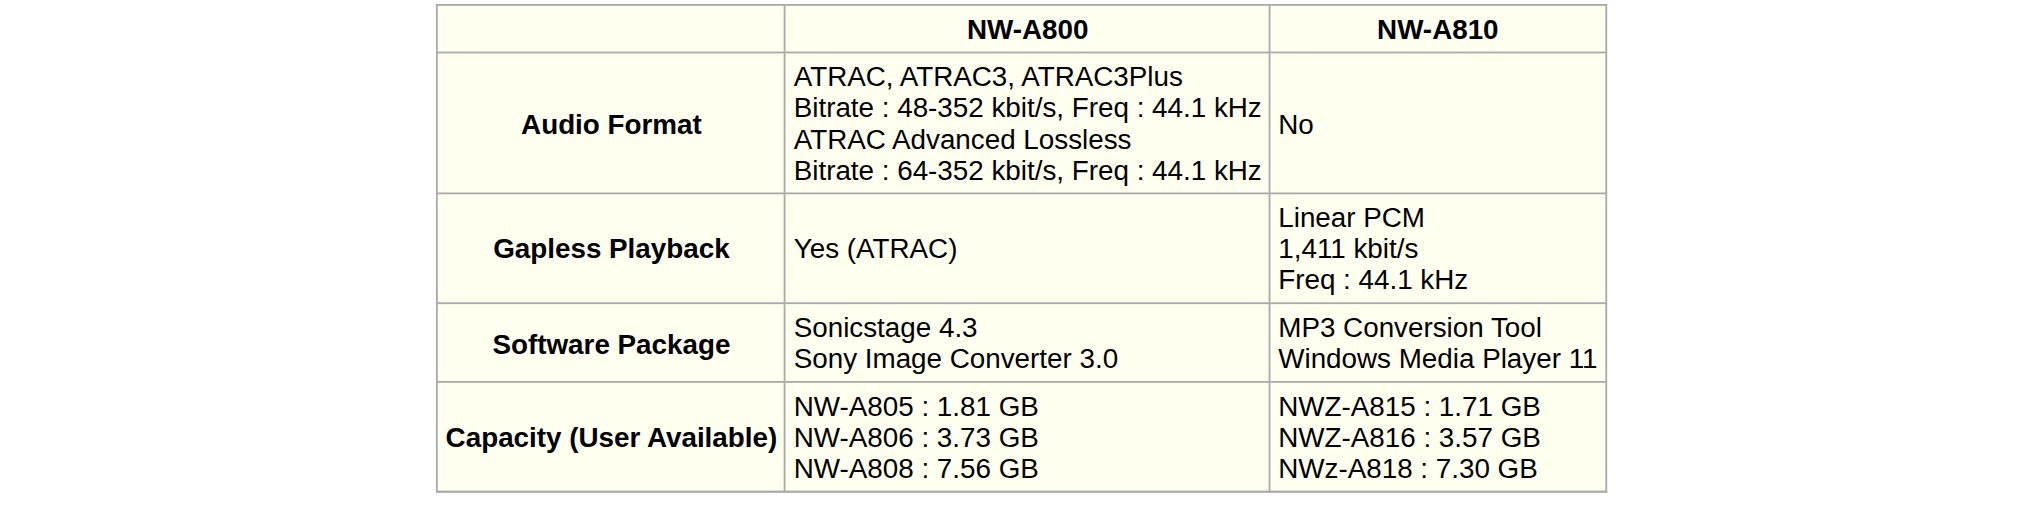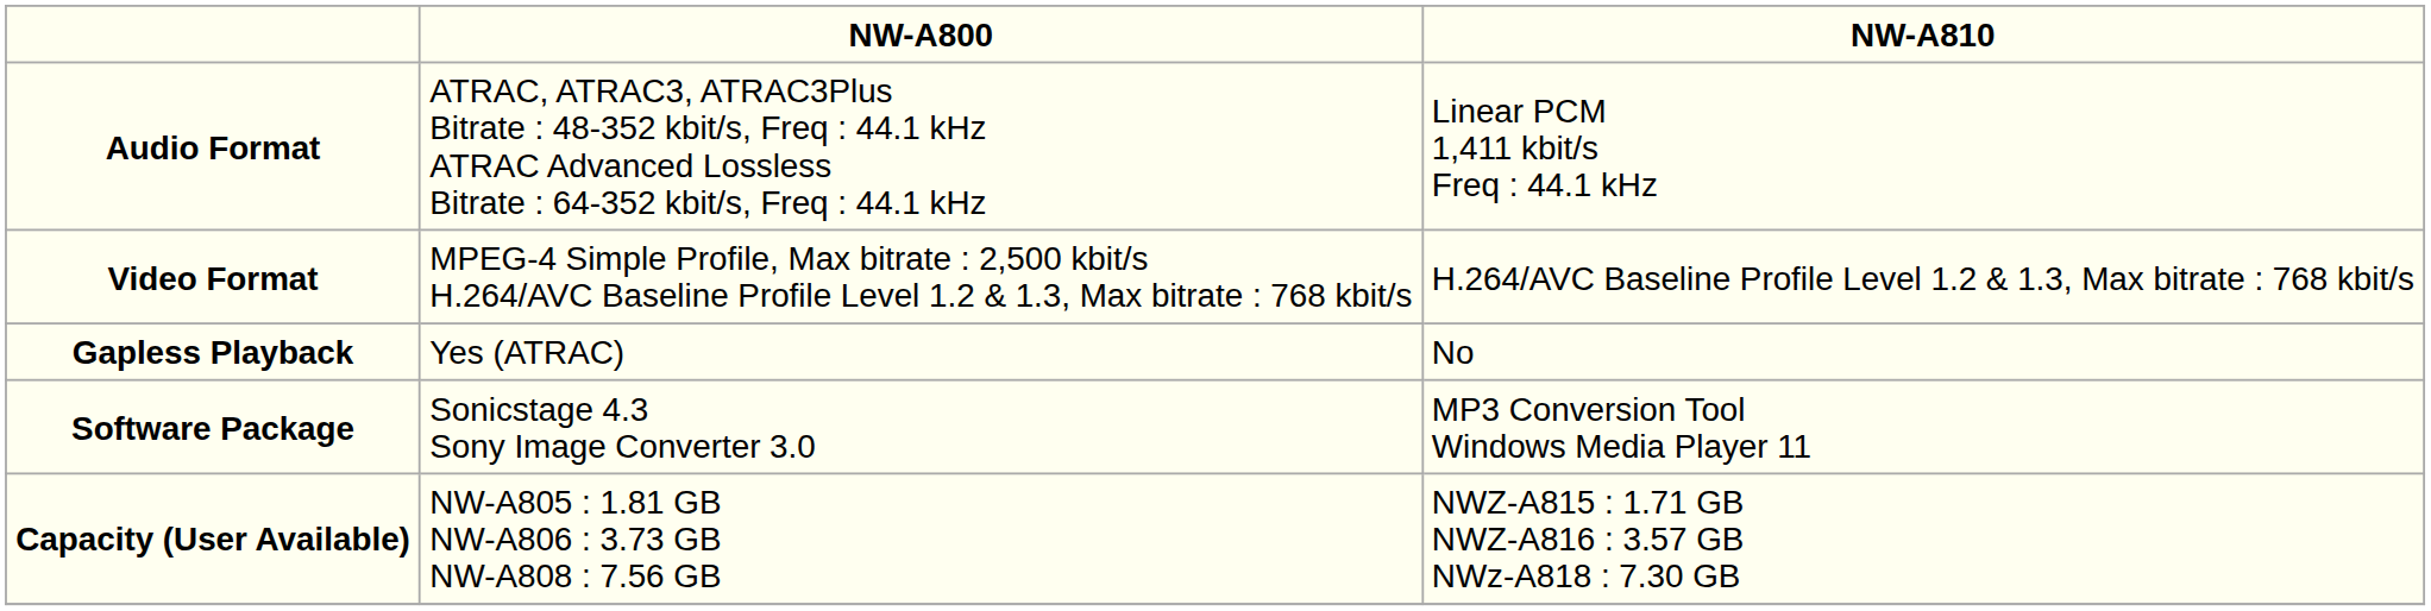Audio Format | NW-A810: No -> Linear PCM 1,411 kbit/s Freq : 44.1 kHz
+ row: Video Format | MPEG-4 Simple Profile, Max bitrate : 2,500 kbit/s H.264/AVC Baseline Profile Level 1.2 & 1.3, Max bitrate : 768 kbit/s | H.264/AVC Baseline Profile Level 1.2 & 1.3, Max bitrate : 768 kbit/s
Gapless Playback | NW-A810: Linear PCM 1,411 kbit/s Freq : 44.1 kHz -> No
